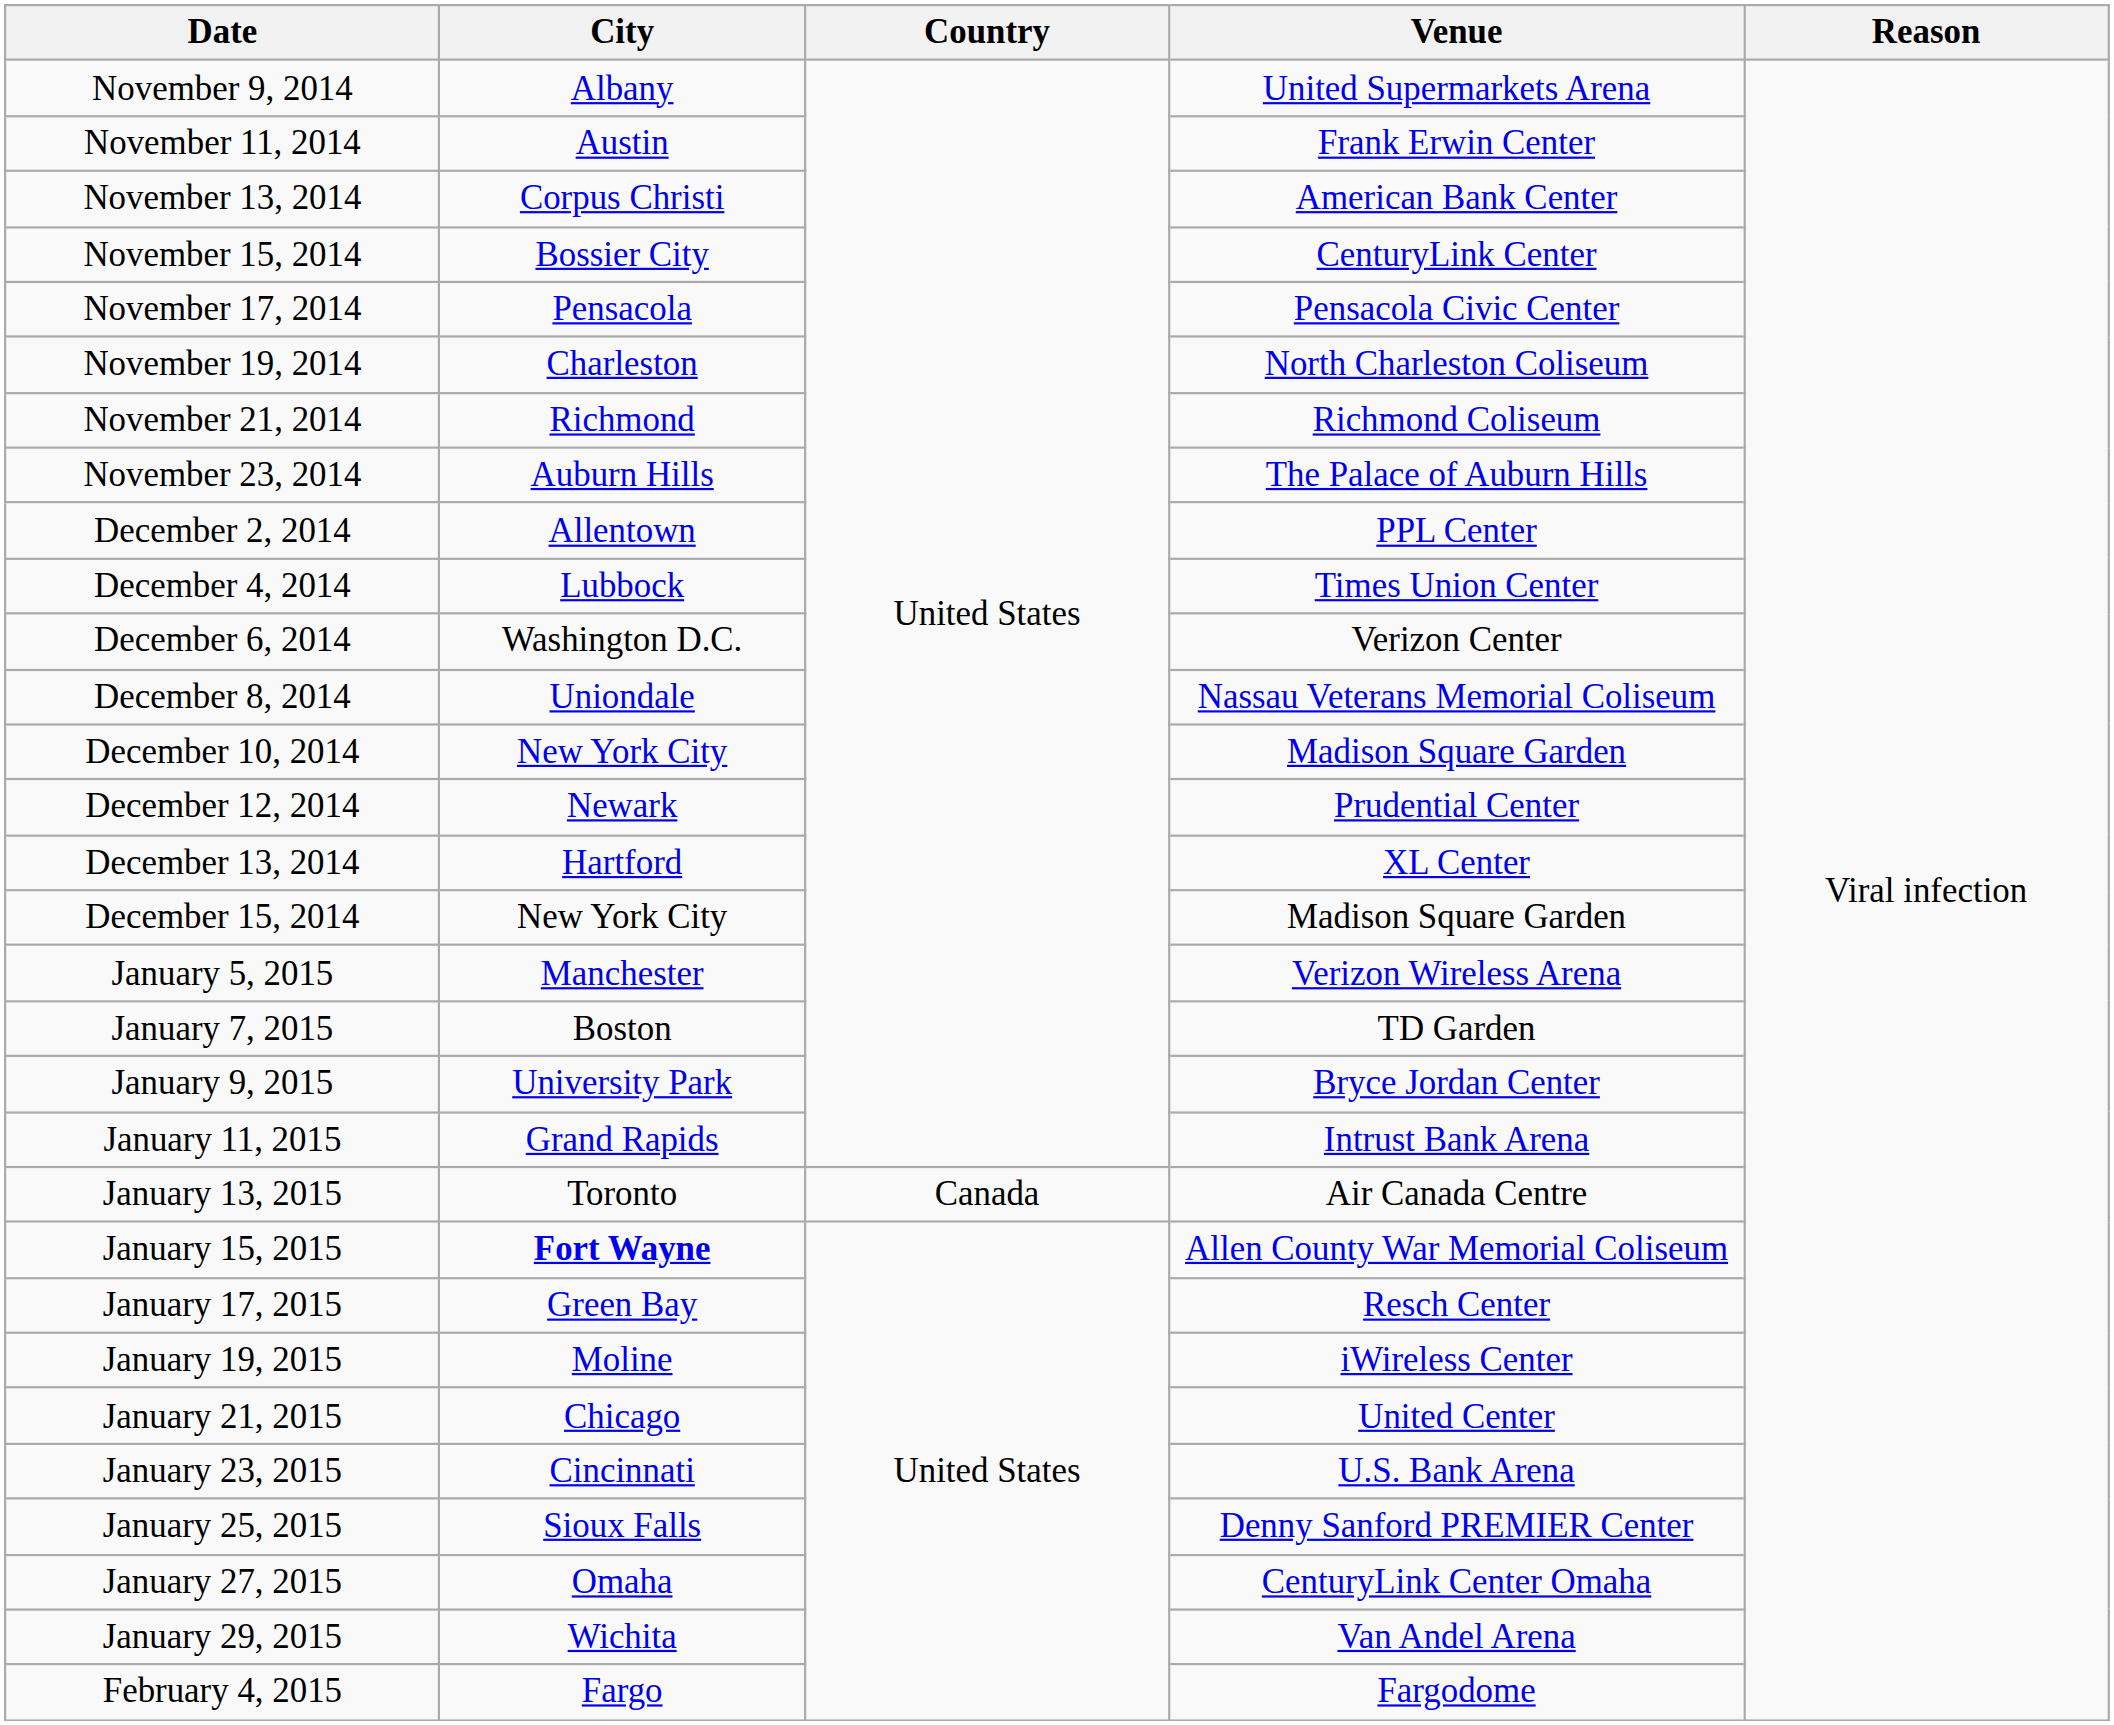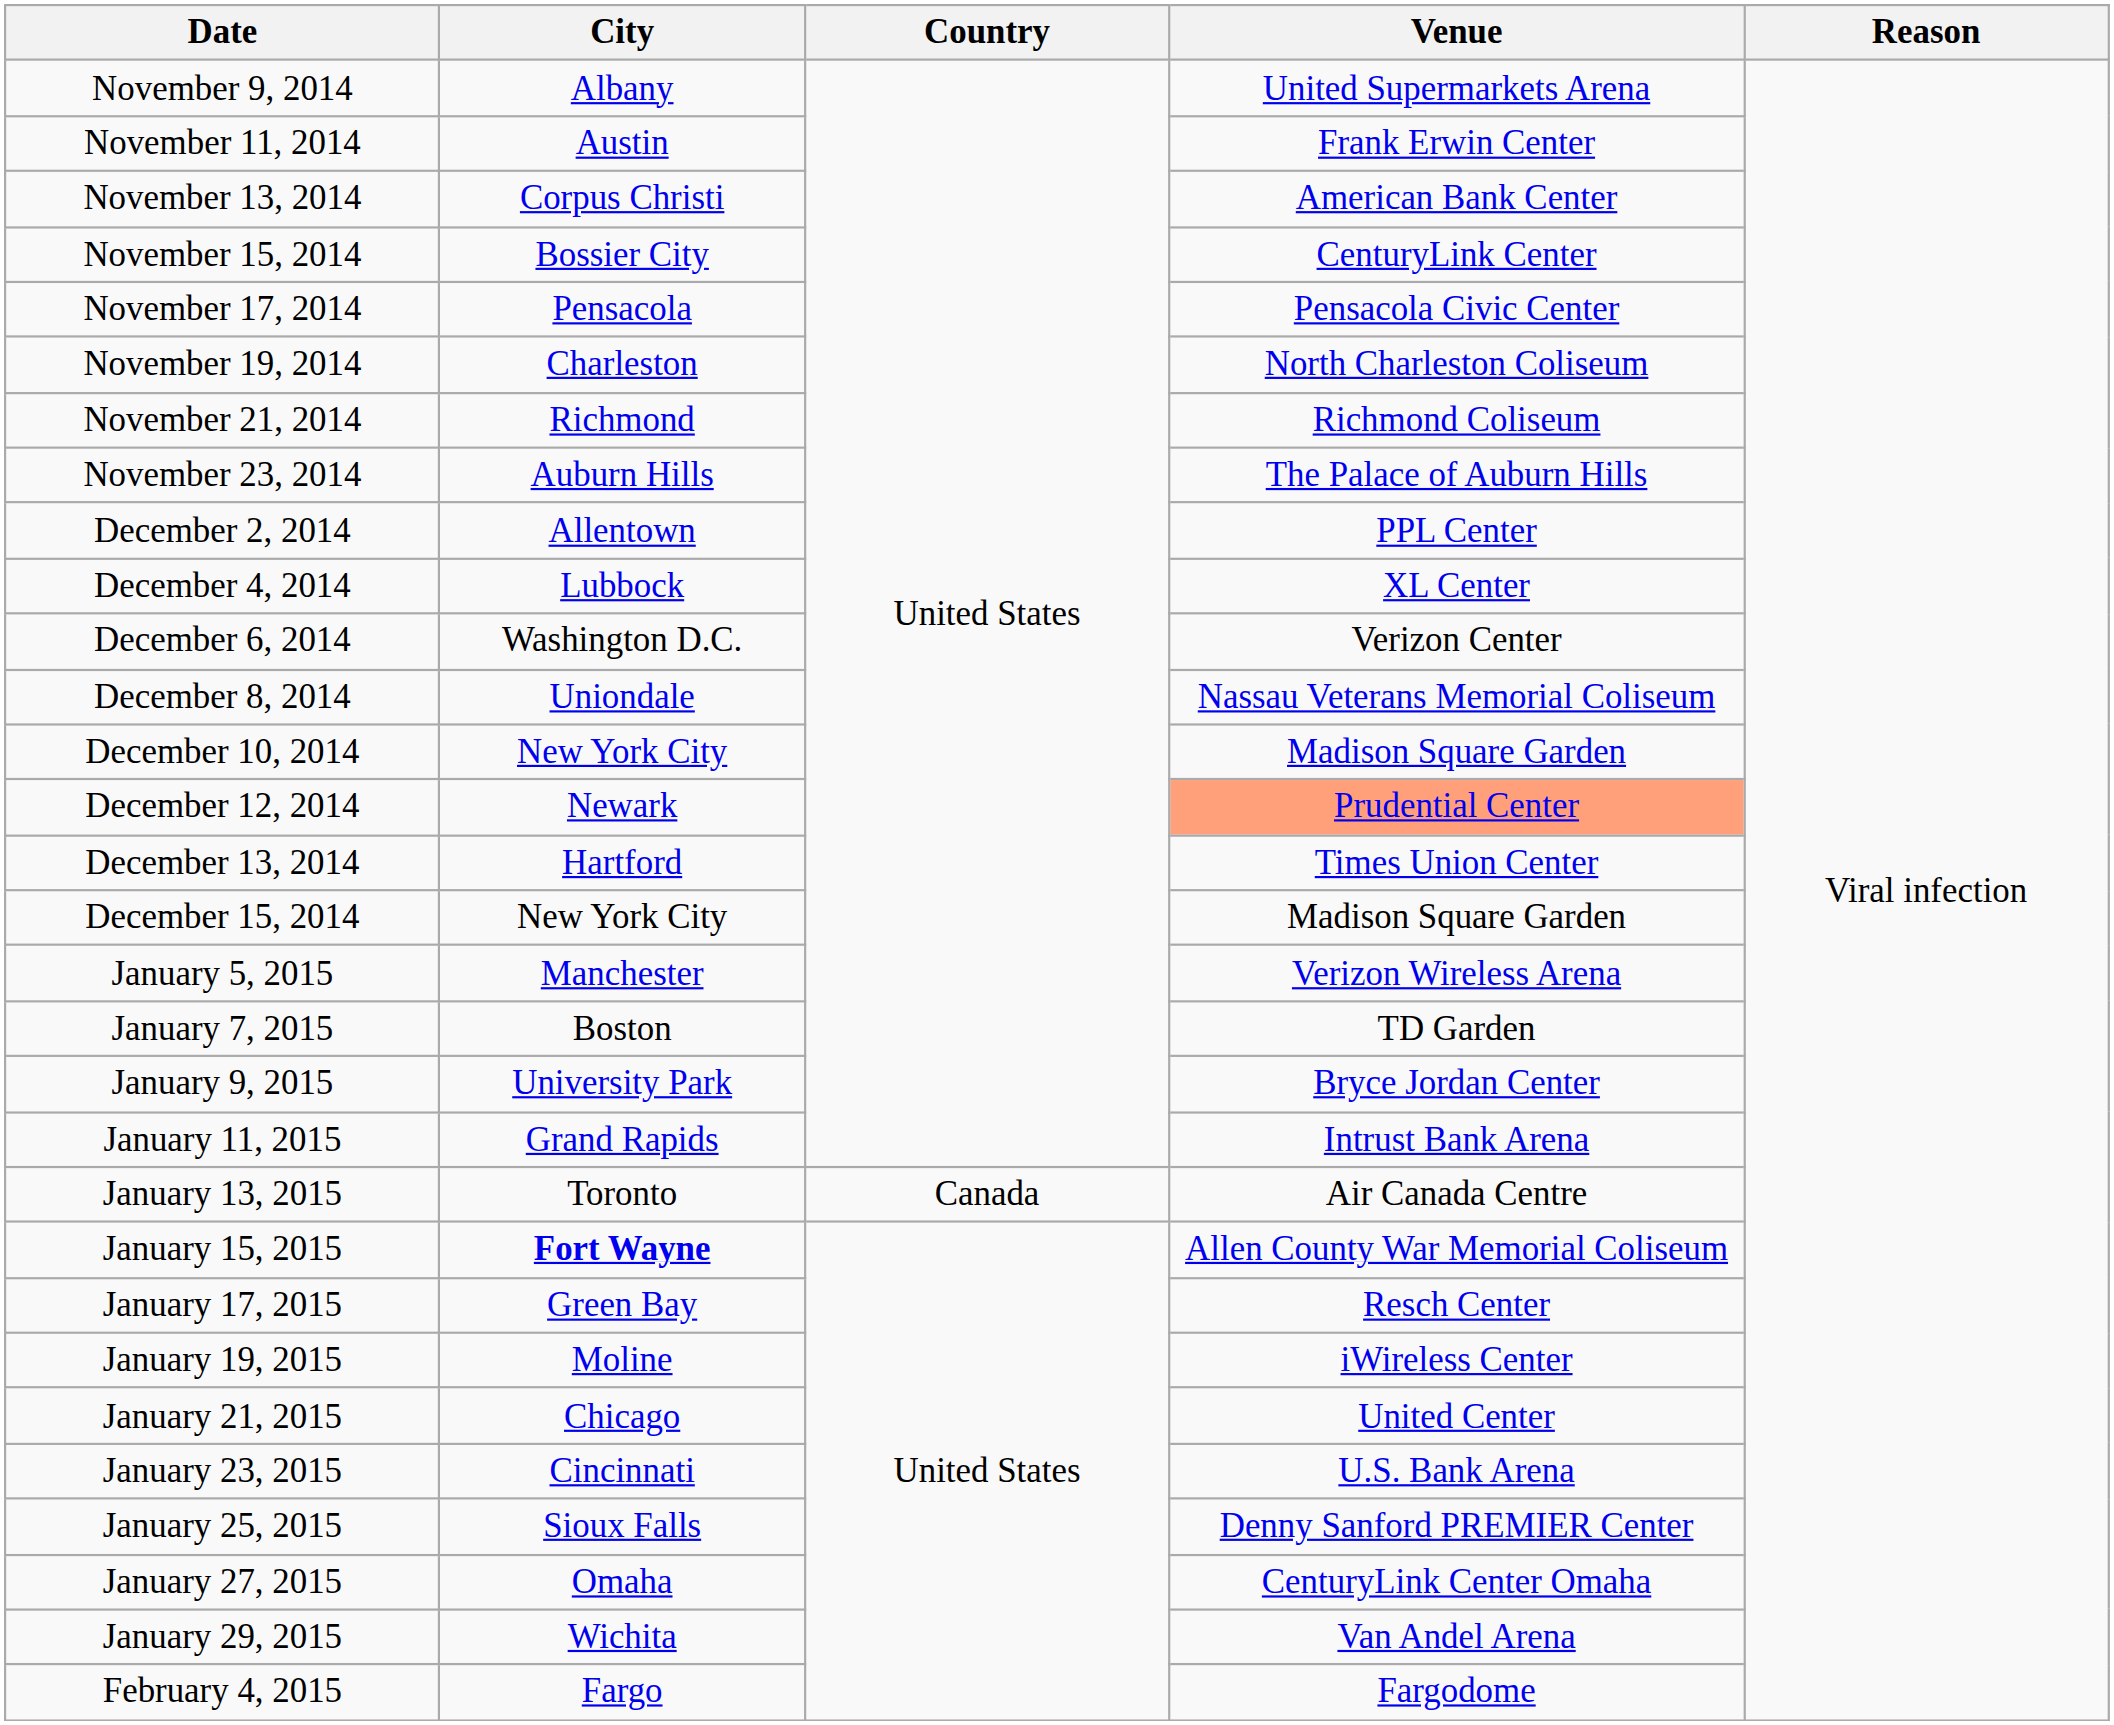December 4, 2014 | Venue: Times Union Center -> XL Center
December 12, 2014 | Venue: no background -> lightsalmon background
December 13, 2014 | Venue: XL Center -> Times Union Center
